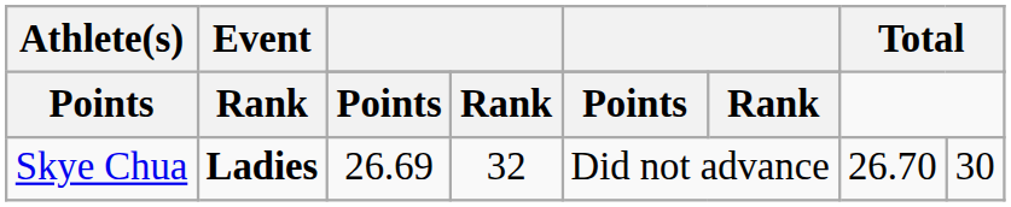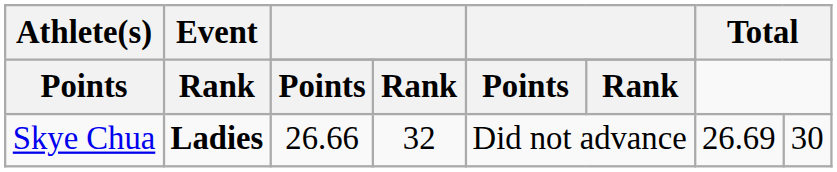Skye Chua | column 3: 26.69 -> 26.66
Skye Chua | column 7: 26.70 -> 26.69
